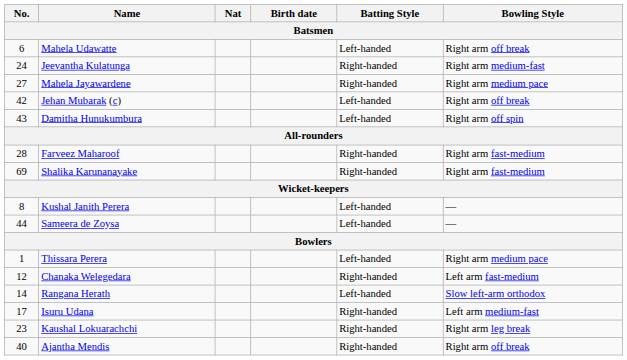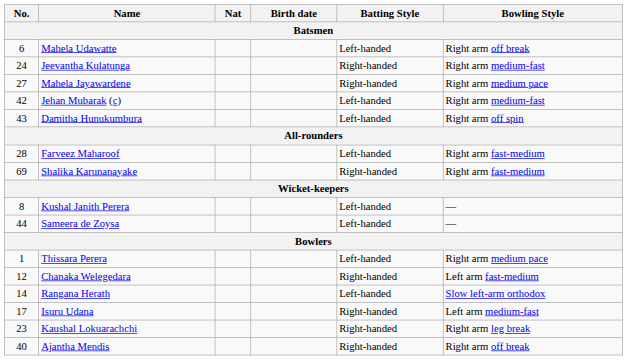Jehan Mubarak (c) | Bowling Style: Right arm off break -> Right arm medium-fast
Farveez Maharoof | Batting Style: Right-handed -> Left-handed
